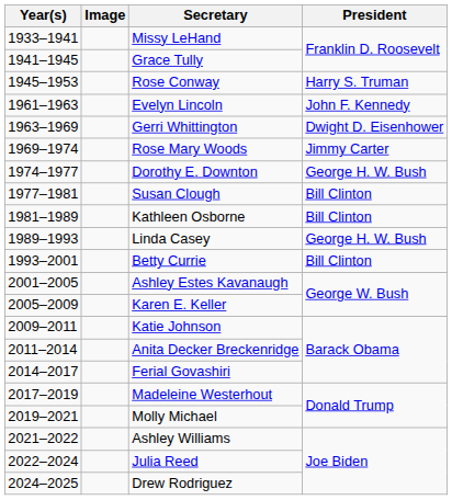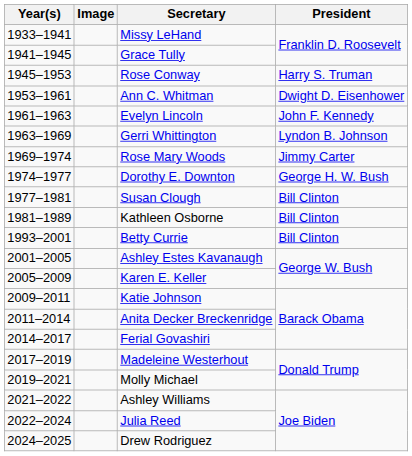+ row: 1953–1961 | Ann C. Whitman | Dwight D. Eisenhower
Gerri Whittington | President: Dwight D. Eisenhower -> Lyndon B. Johnson
- row: 1989–1993 | Linda Casey | George H. W. Bush
